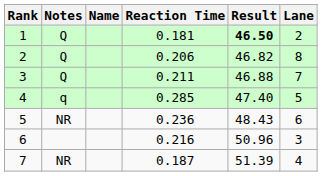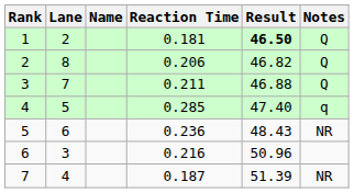columns swapped: Lane <-> Notes
